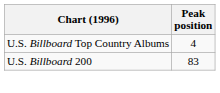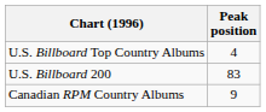+ row: Canadian RPM Country Albums | 9
